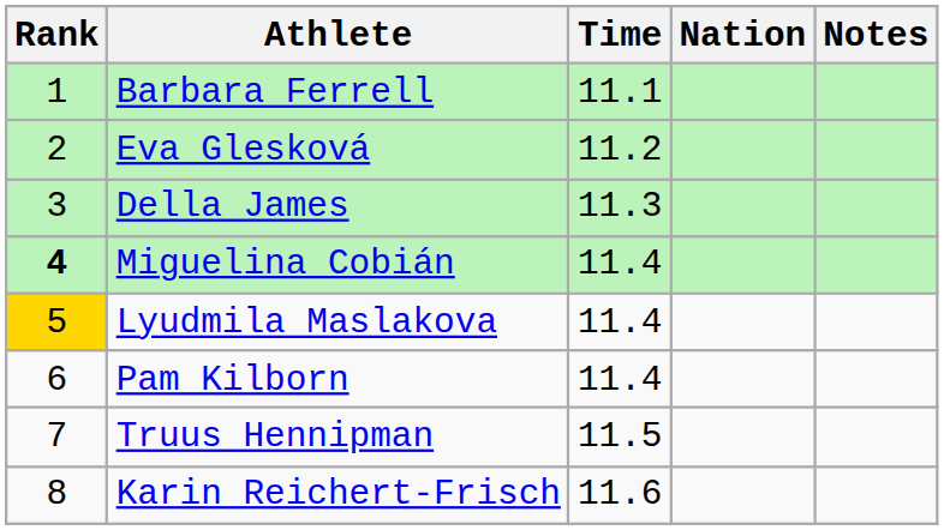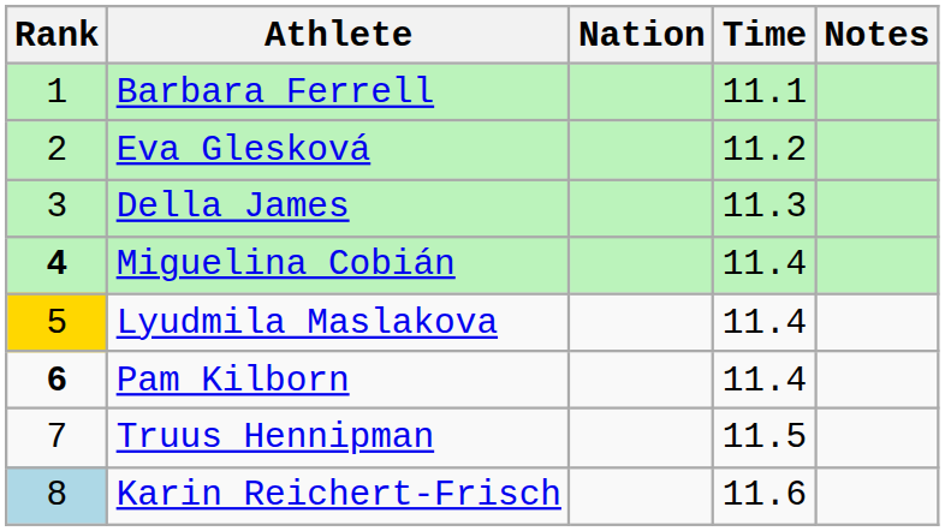columns swapped: Nation <-> Time
Pam Kilborn | Rank: normal -> bold
Karin Reichert-Frisch | Rank: no background -> lightblue background
